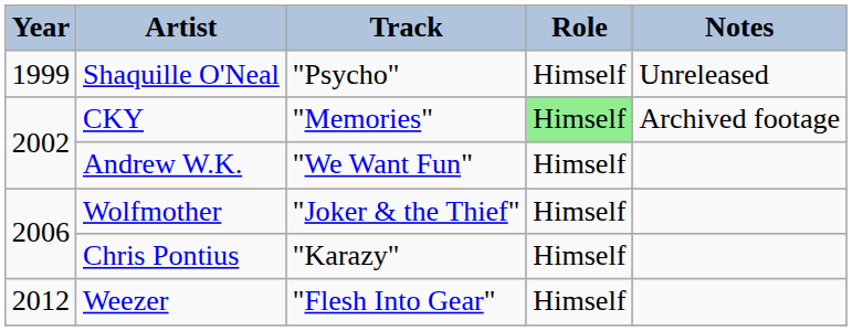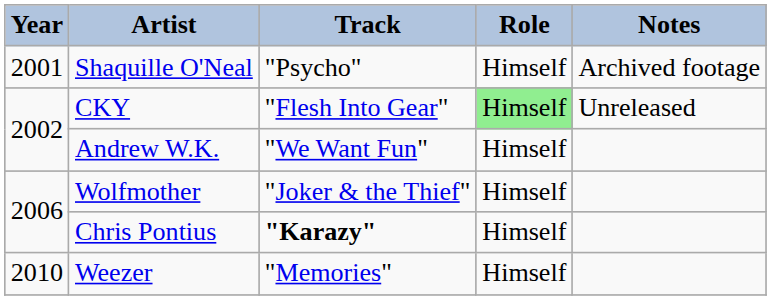Shaquille O'Neal | Year: 1999 -> 2001
Shaquille O'Neal | Notes: Unreleased -> Archived footage
CKY | Track: "Memories" -> "Flesh Into Gear"
CKY | Notes: Archived footage -> Unreleased
Chris Pontius | Track: normal -> bold
Weezer | Year: 2012 -> 2010
Weezer | Track: "Flesh Into Gear" -> "Memories"
